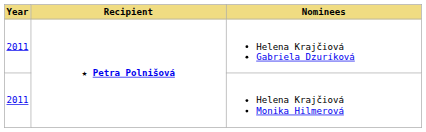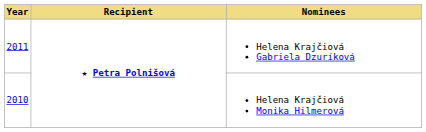Helena Krajčiová Monika Hilmerová | Year: 2011 -> 2010
